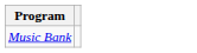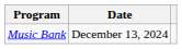+ column: Date | December 13, 2024
